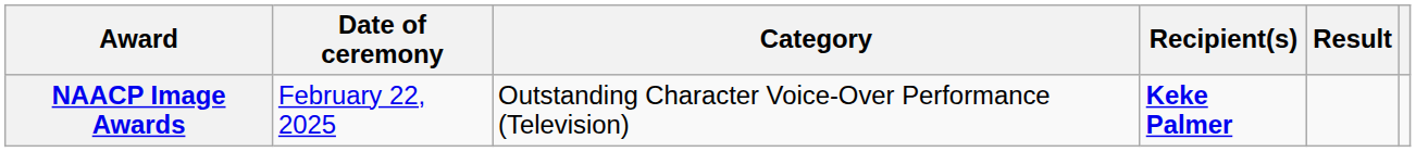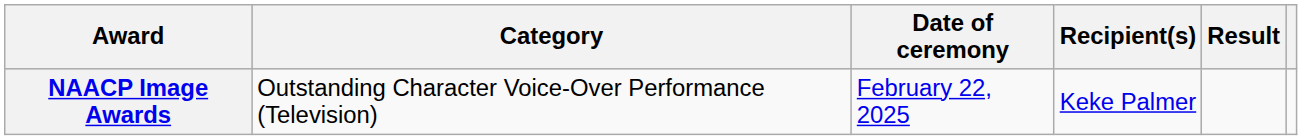columns swapped: Date of ceremony <-> Category
NAACP Image Awards | Recipient(s): bold -> normal
